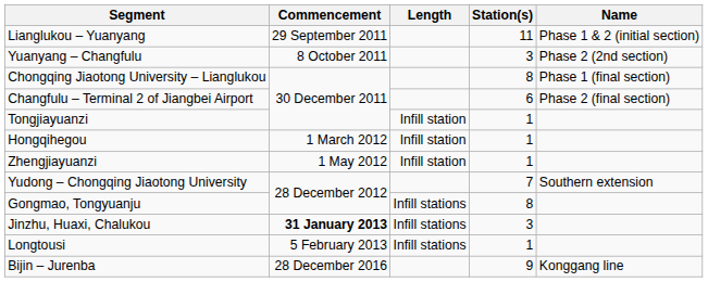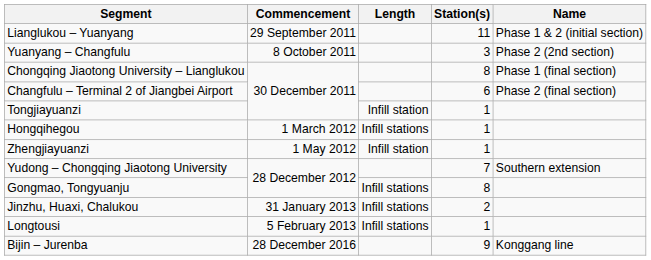Hongqihegou | Length: Infill station -> Infill stations
Jinzhu, Huaxi, Chalukou | Commencement: bold -> normal
Jinzhu, Huaxi, Chalukou | Station(s): 3 -> 2
